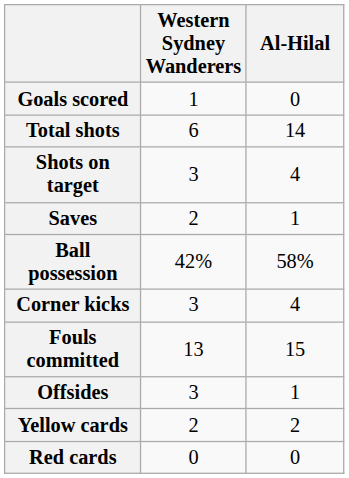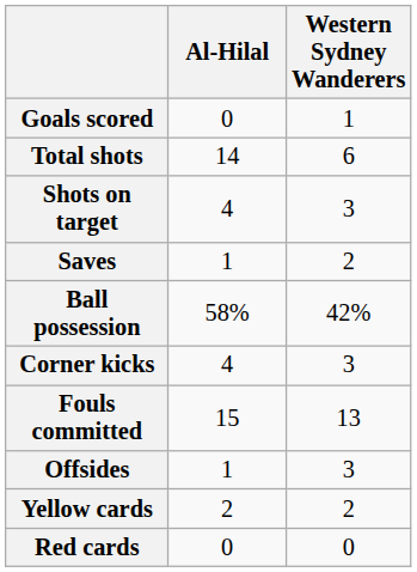columns swapped: Western Sydney Wanderers <-> Al-Hilal
